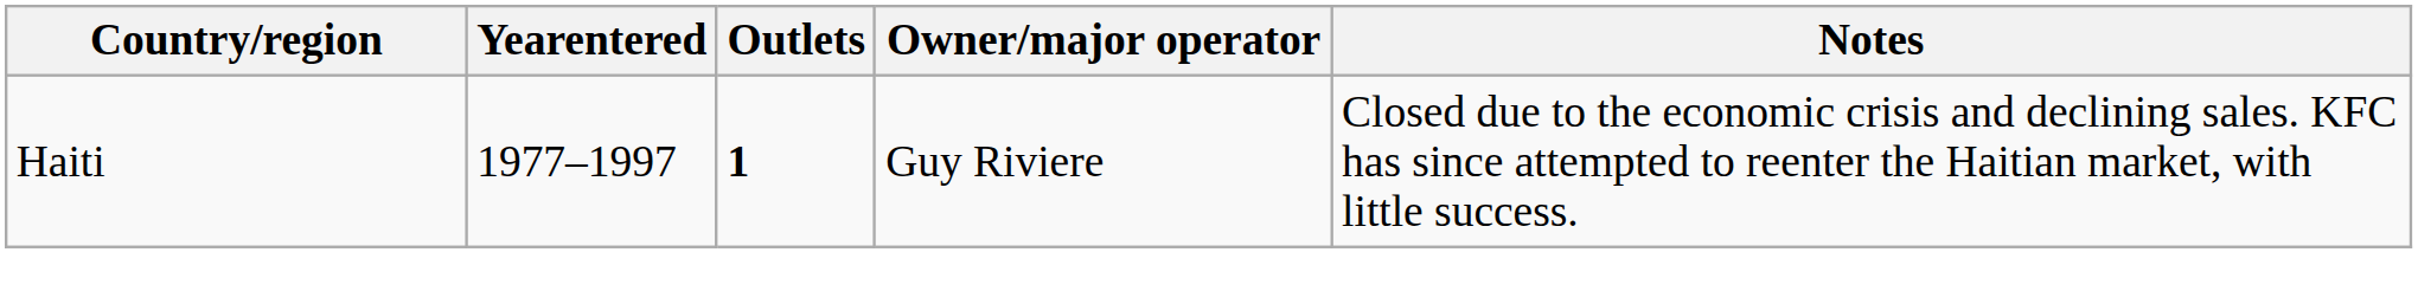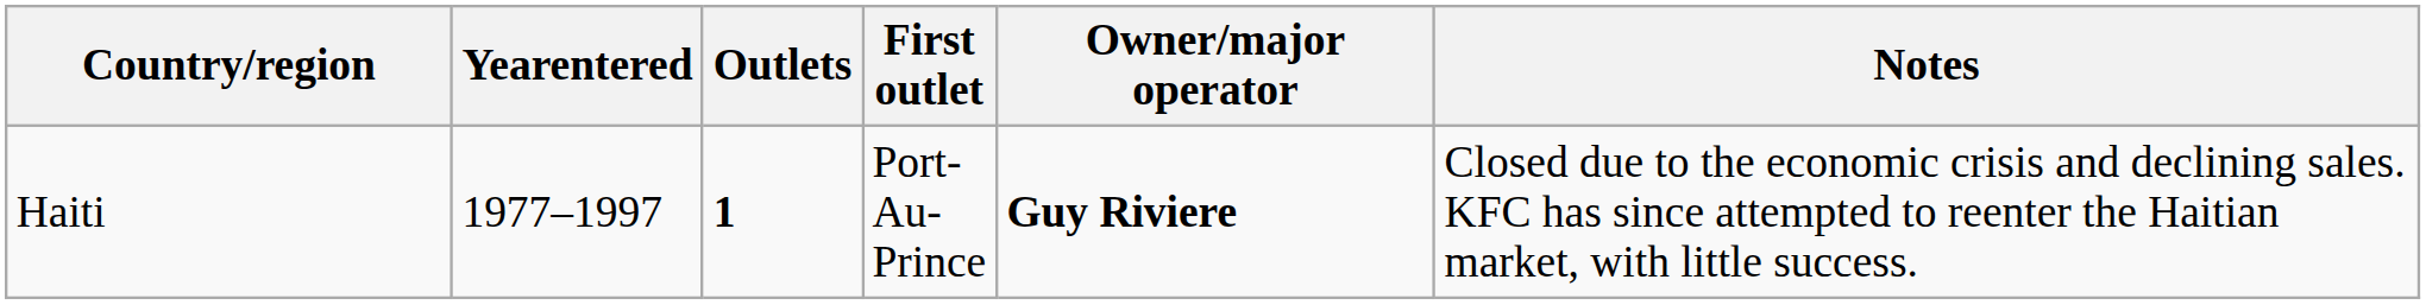+ column: First outlet | Port-Au-Prince
Haiti | Owner/major operator: normal -> bold
